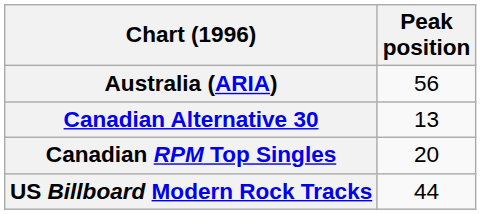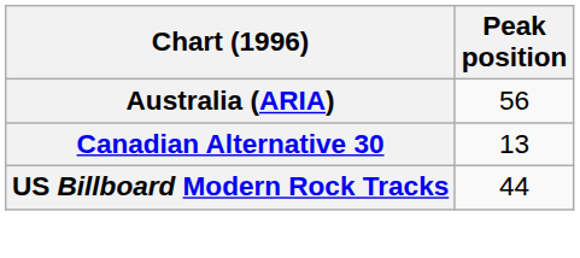- row: Canadian RPM Top Singles | 20
